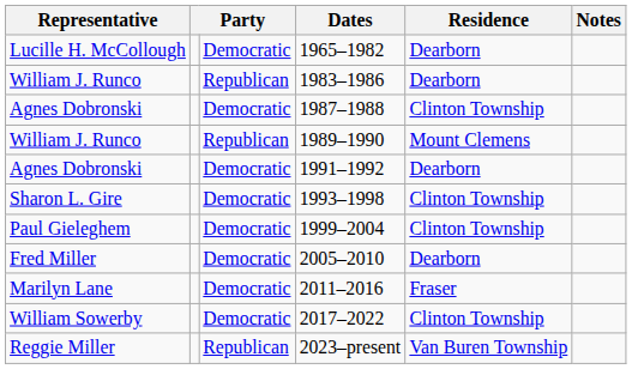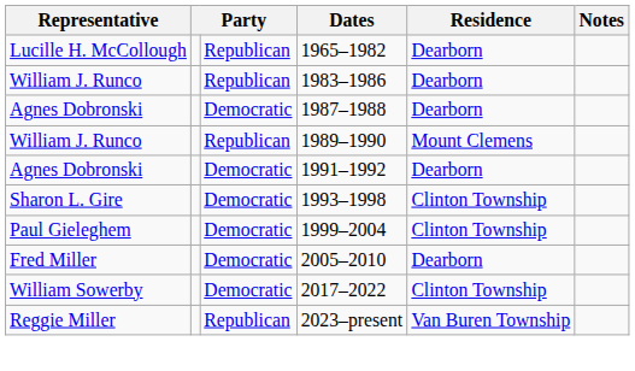1965–1982 | column 3: Democratic -> Republican
1987–1988 | Residence: Clinton Township -> Dearborn
- row: Marilyn Lane | Democratic | 2011–2016 | Fraser
